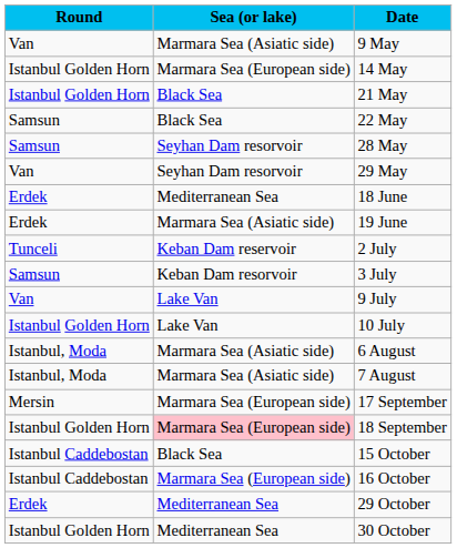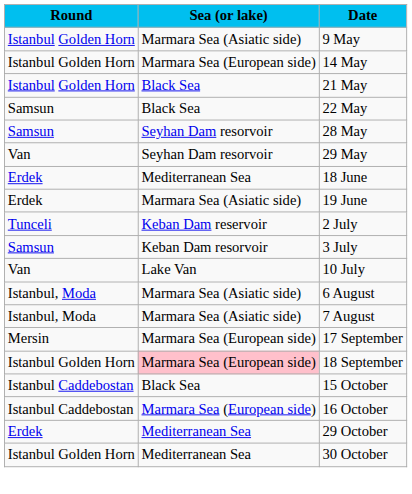9 May | Round: Van -> Istanbul Golden Horn
- row: Van | Lake Van | 9 July
10 July | Round: Istanbul Golden Horn -> Van
